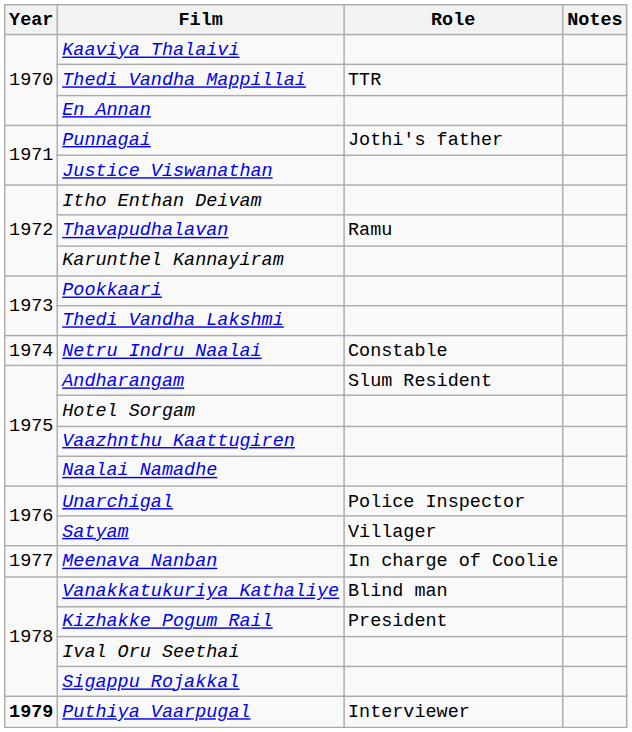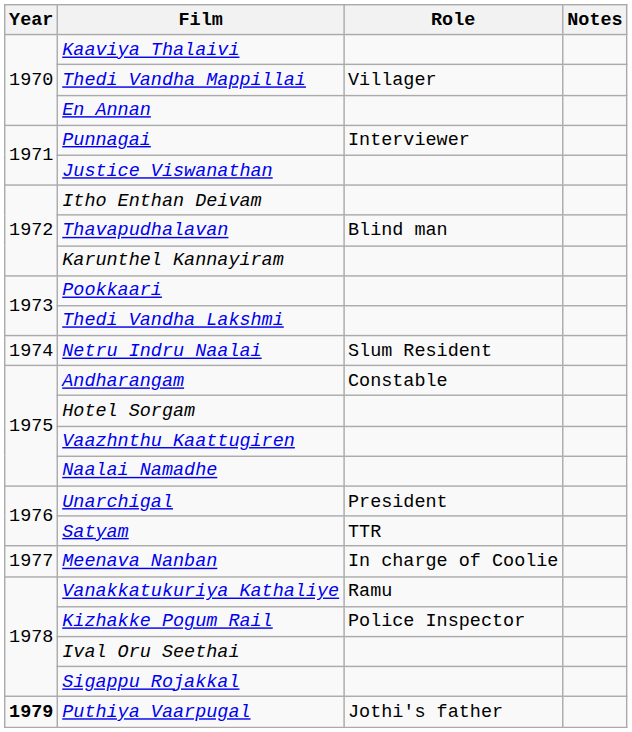Thedi Vandha Mappillai | Role: TTR -> Villager
Punnagai | Role: Jothi's father -> Interviewer
Thavapudhalavan | Role: Ramu -> Blind man
Netru Indru Naalai | Role: Constable -> Slum Resident
Andharangam | Role: Slum Resident -> Constable
Unarchigal | Role: Police Inspector -> President
Satyam | Role: Villager -> TTR
Vanakkatukuriya Kathaliye | Role: Blind man -> Ramu
Kizhakke Pogum Rail | Role: President -> Police Inspector
Puthiya Vaarpugal | Role: Interviewer -> Jothi's father
